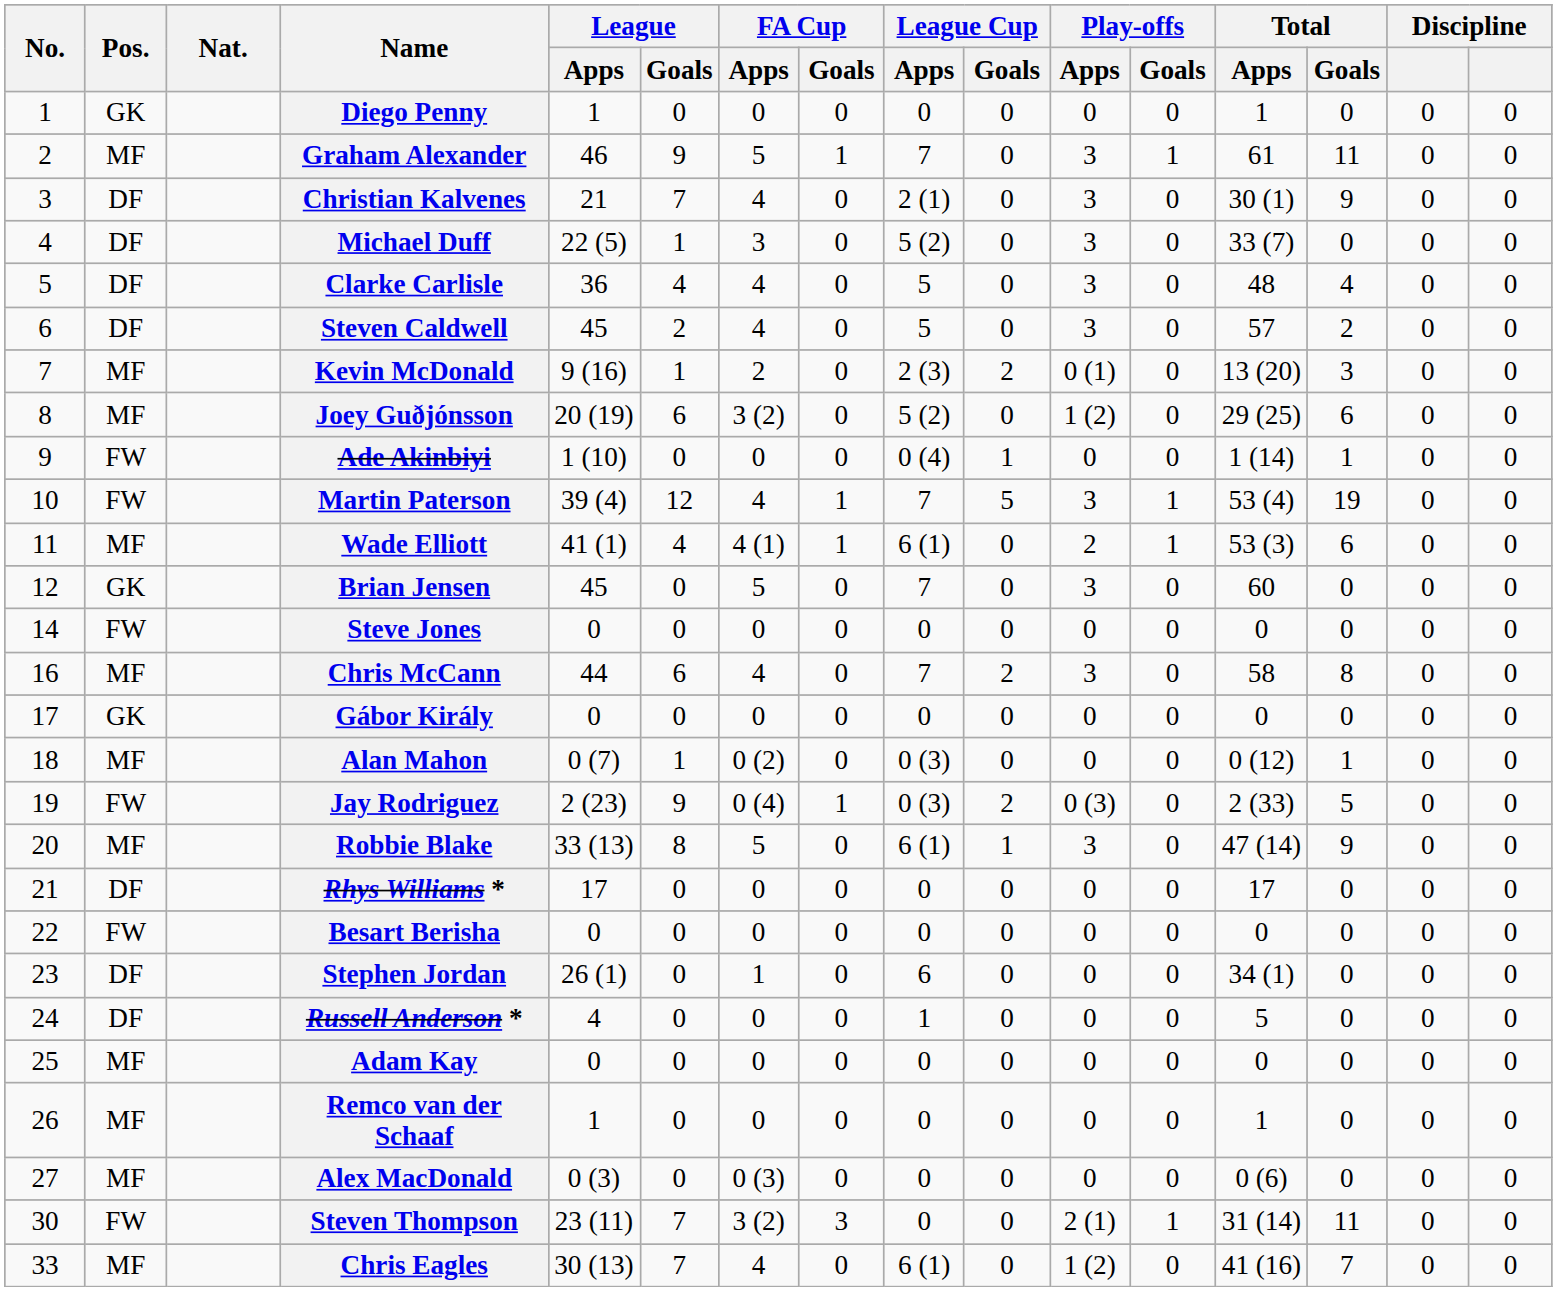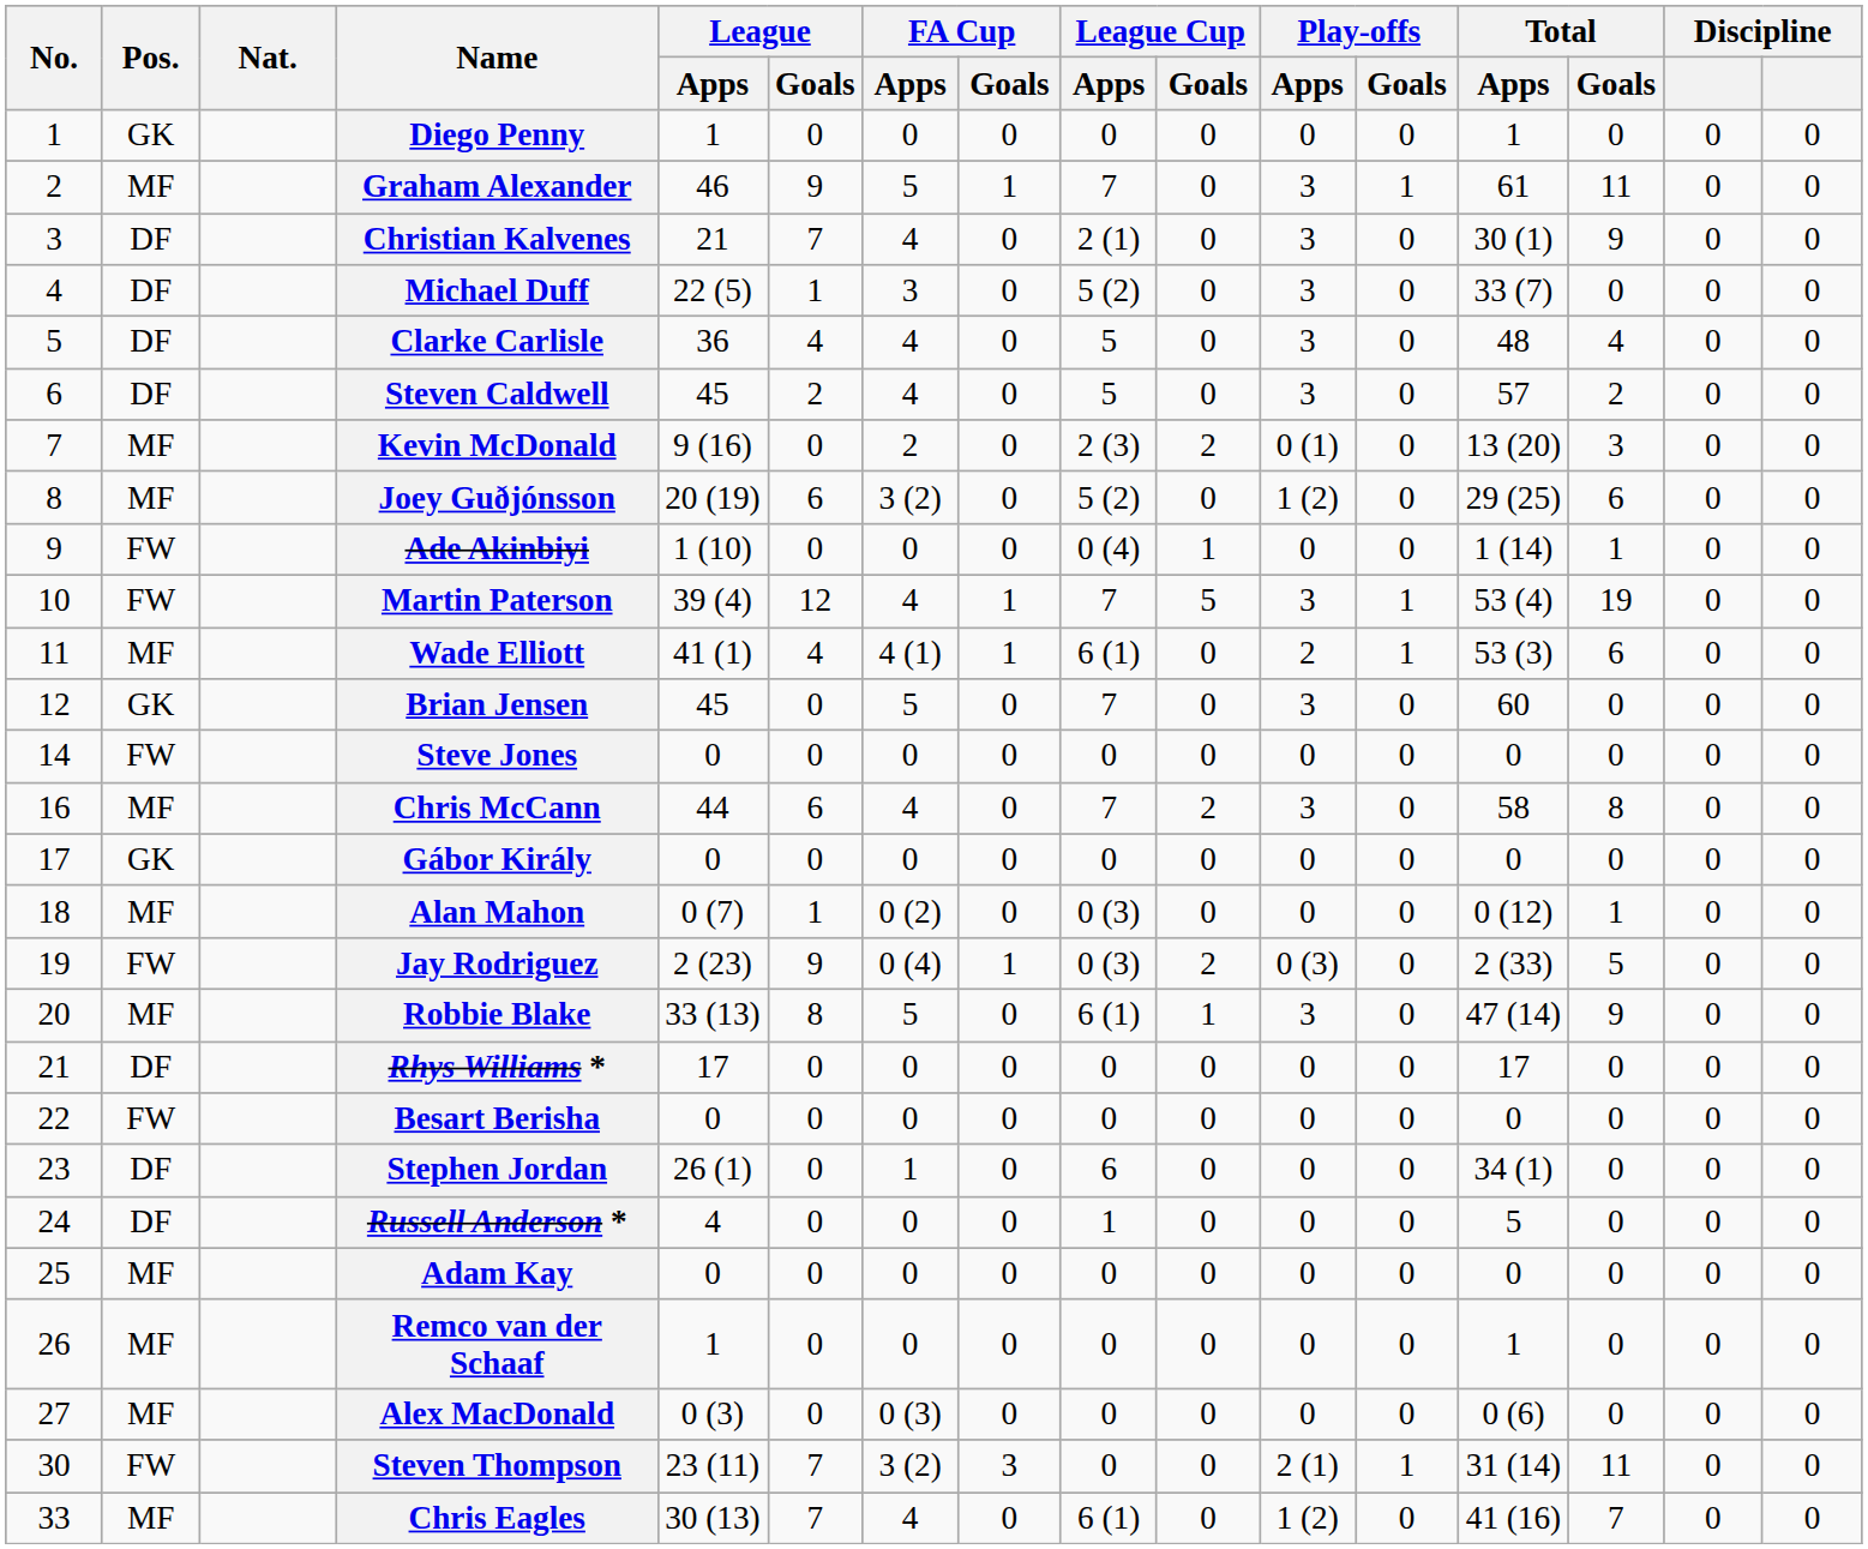Kevin McDonald | League / Goals: 1 -> 0
